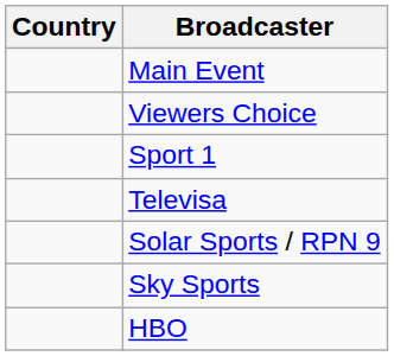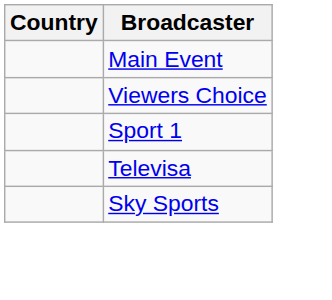- row: Solar Sports / RPN 9
- row: HBO
